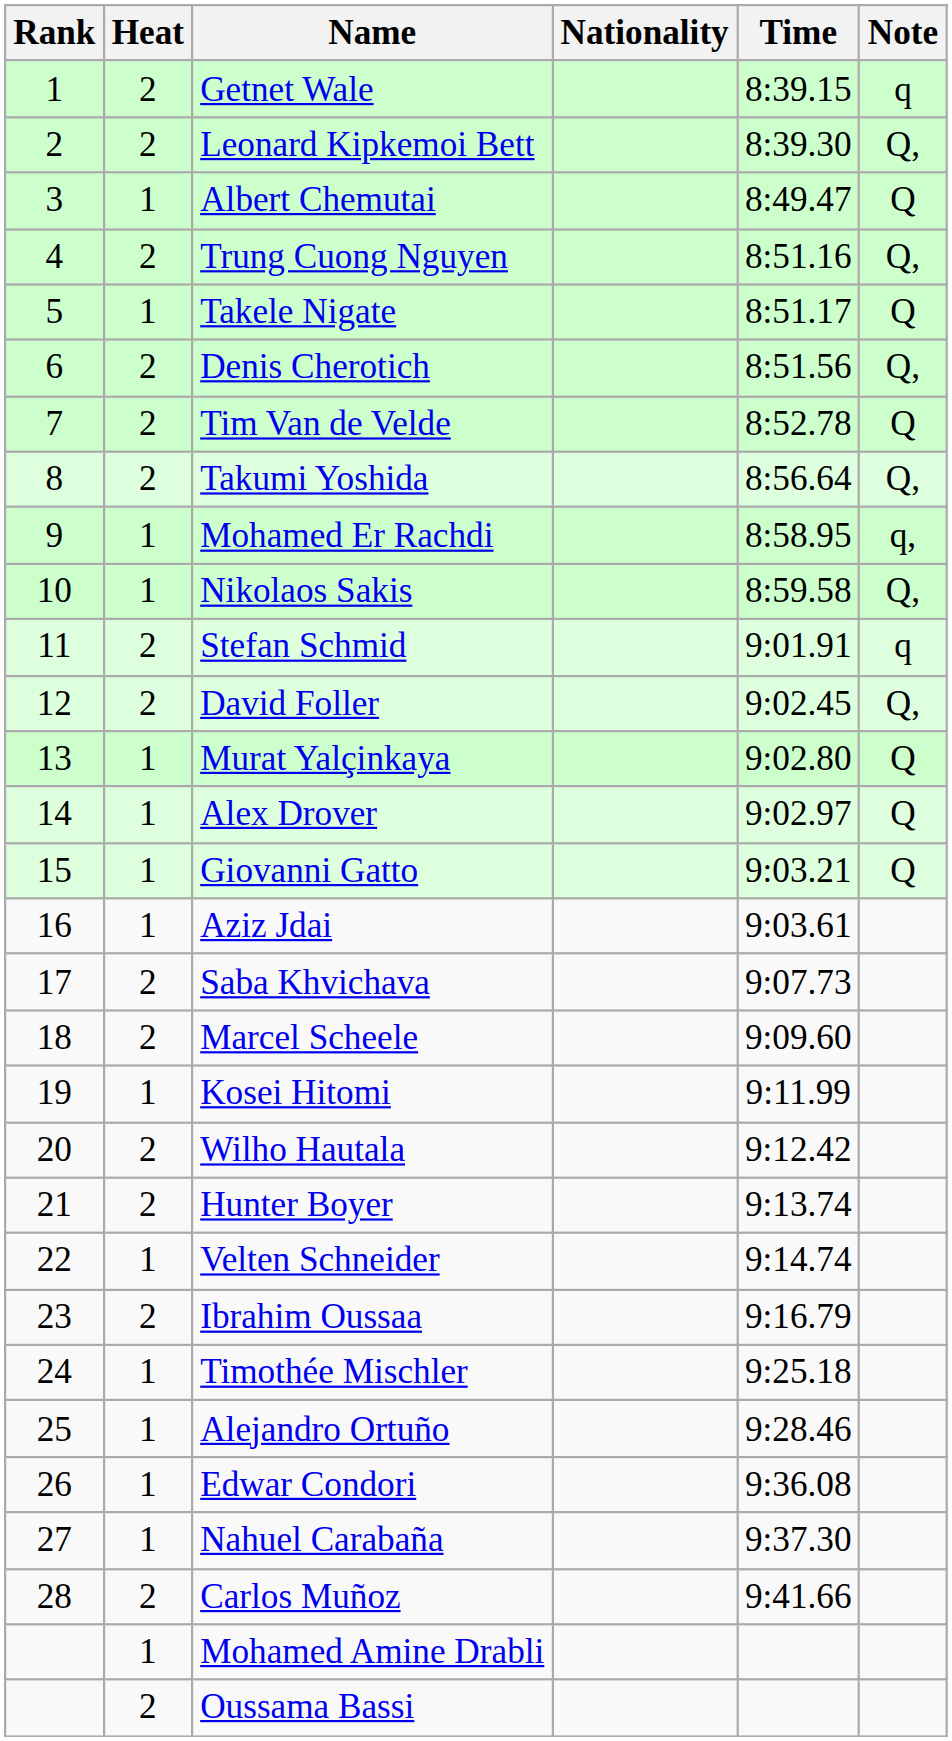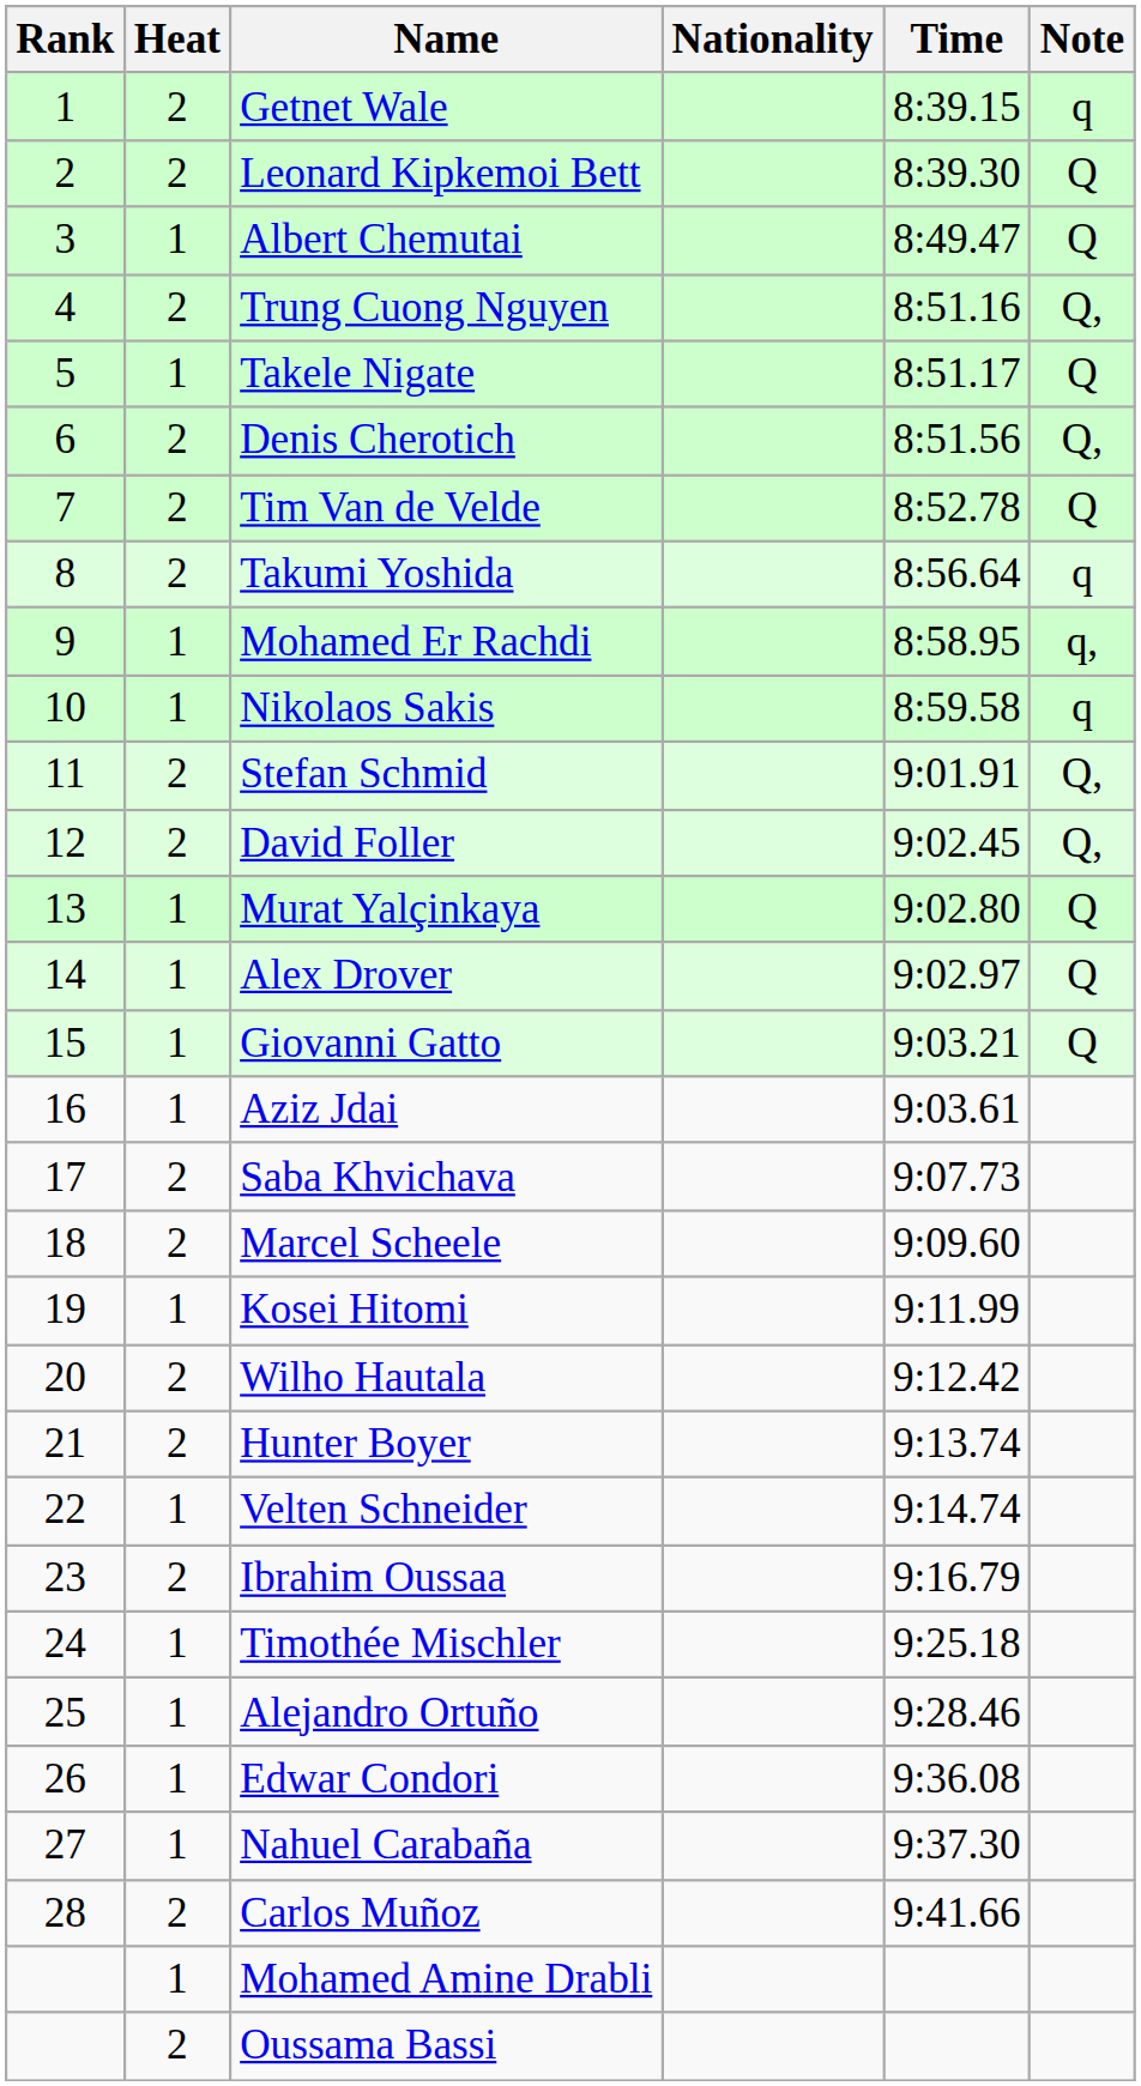Leonard Kipkemoi Bett | Note: Q, -> Q
Takumi Yoshida | Note: Q, -> q
Nikolaos Sakis | Note: Q, -> q
Stefan Schmid | Note: q -> Q,
